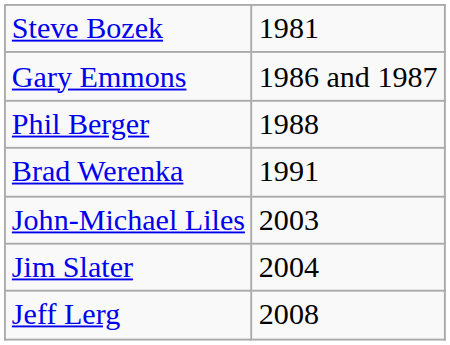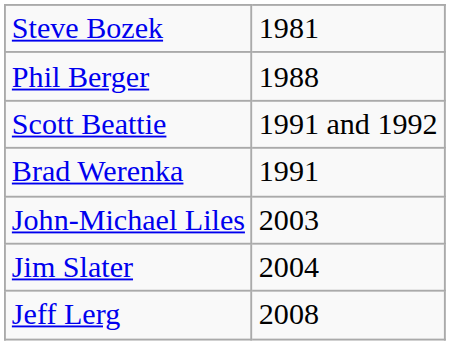- row: Gary Emmons | 1986 and 1987
+ row: Scott Beattie | 1991 and 1992
